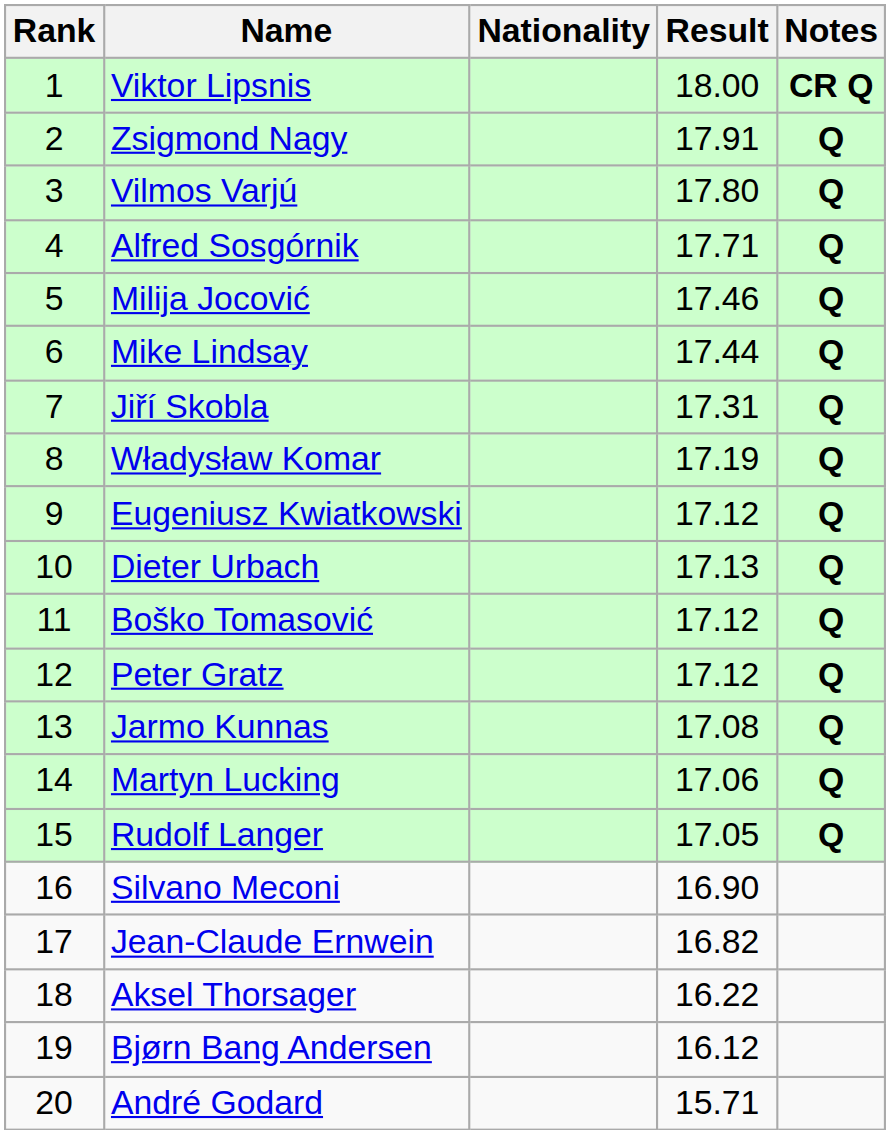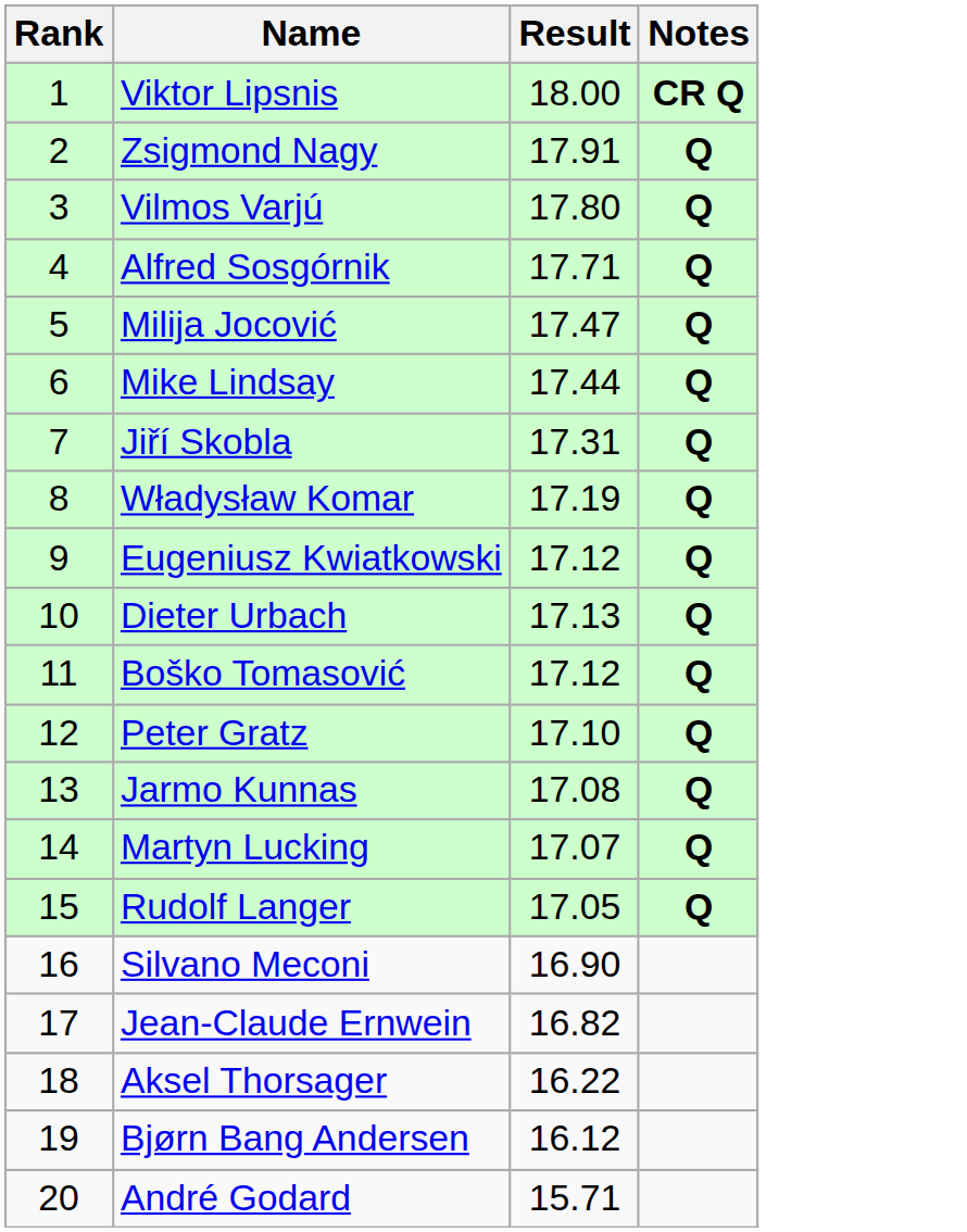- column: Nationality
Milija Jocović | Result: 17.46 -> 17.47
Peter Gratz | Result: 17.12 -> 17.10
Martyn Lucking | Result: 17.06 -> 17.07
